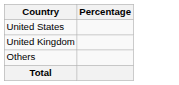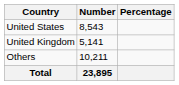+ column: Number | 8,543 | 5,141 | 10,211 | 23,895
